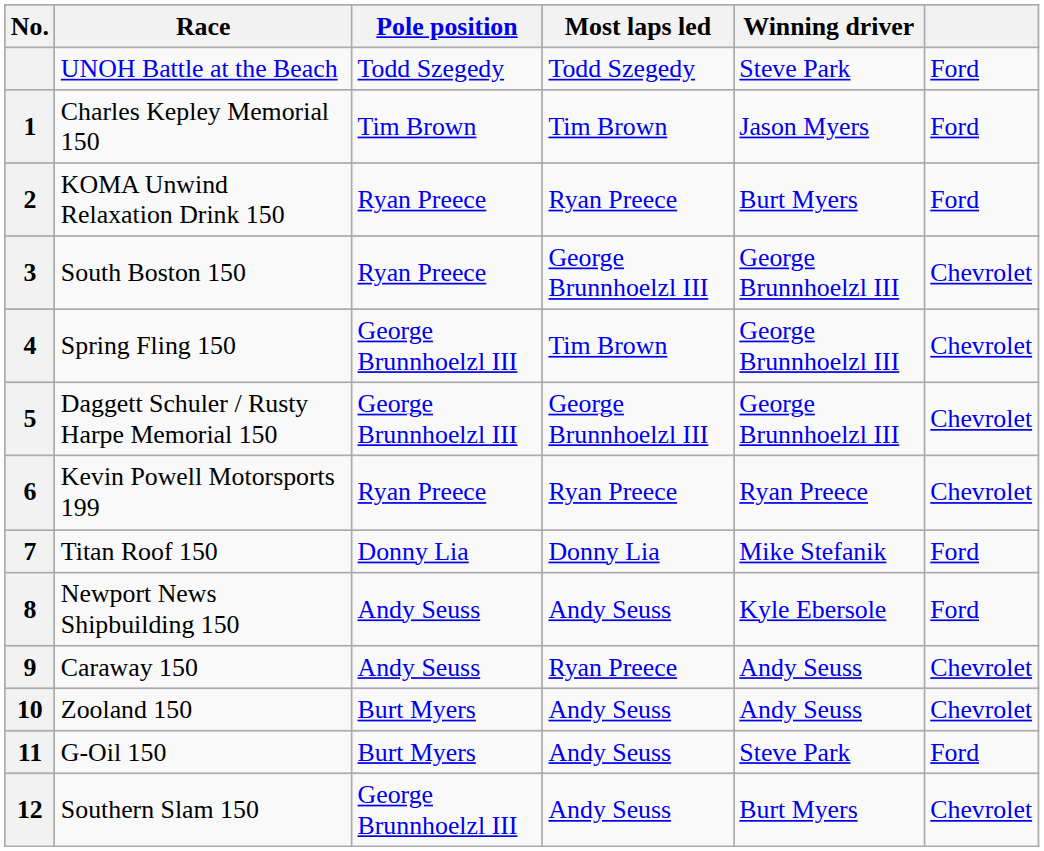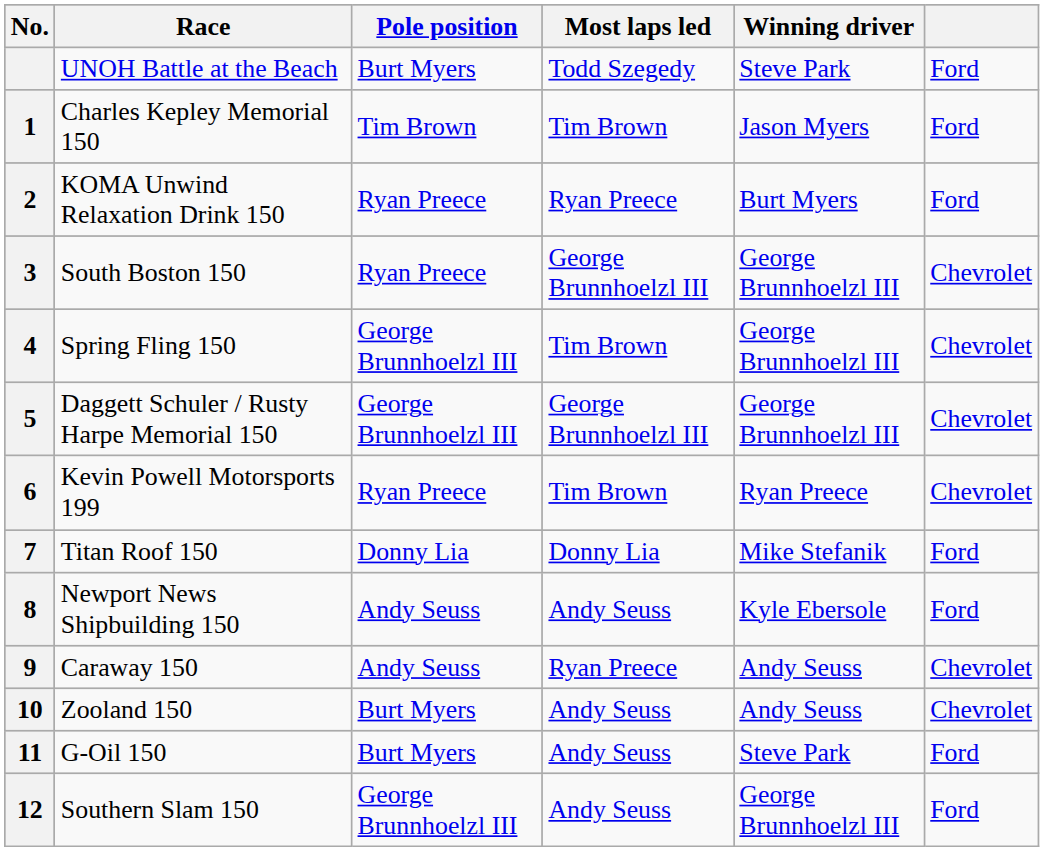UNOH Battle at the Beach | Pole position: Todd Szegedy -> Burt Myers
Kevin Powell Motorsports 199 | Most laps led: Ryan Preece -> Tim Brown
Southern Slam 150 | Winning driver: Burt Myers -> George Brunnhoelzl III
Southern Slam 150 | column 6: Chevrolet -> Ford
